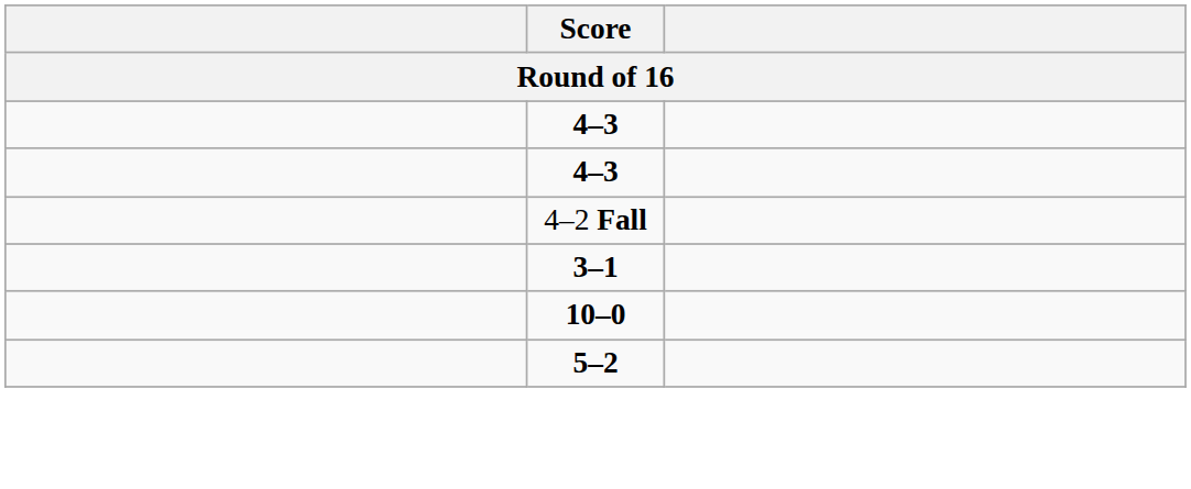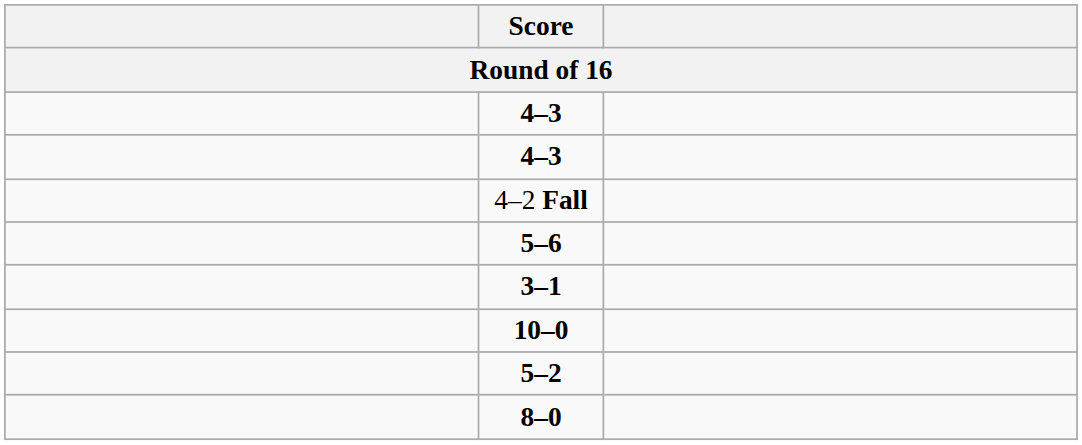+ row: 5–6
+ row: 8–0
